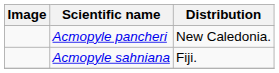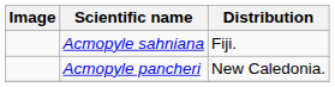rows swapped: Acmopyle pancheri <-> Acmopyle sahniana
